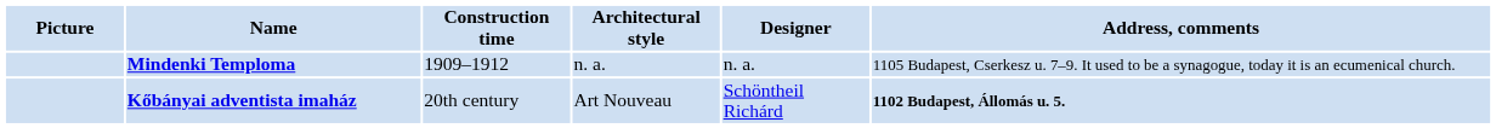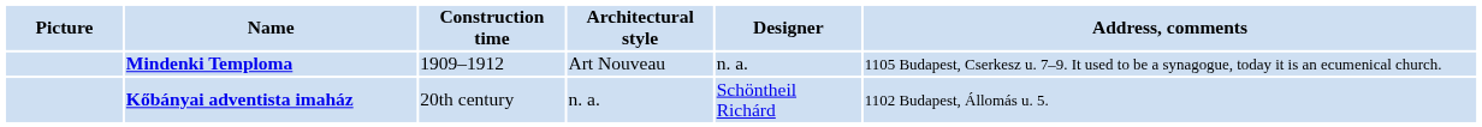Mindenki Temploma | Architectural style: n. a. -> Art Nouveau
Kőbányai adventista imaház | Architectural style: Art Nouveau -> n. a.
Kőbányai adventista imaház | Address, comments: bold -> normal
